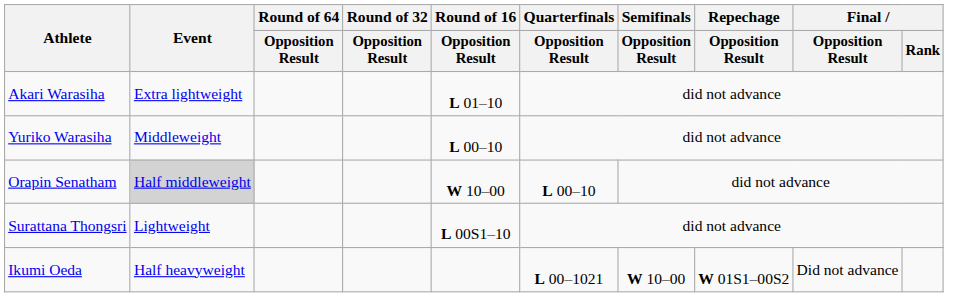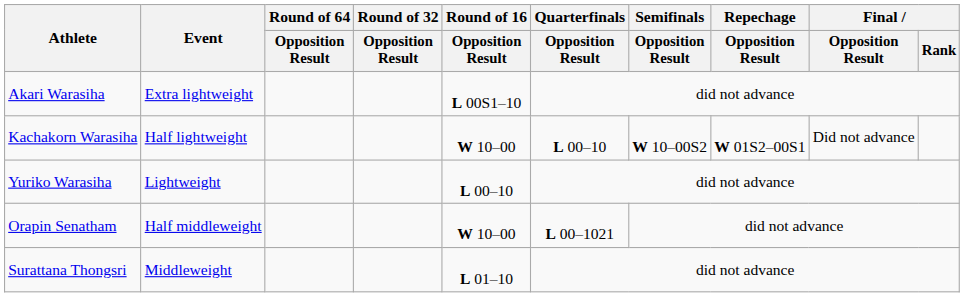Akari Warasiha | Round of 16 / Opposition Result: L 01–10 -> L 00S1–10
+ row: Kachakorn Warasiha | Half lightweight | W 10–00 | L 00–10 | W 10–00S2 | W 01S2–00S1 | Did not advance
Yuriko Warasiha | Event: Middleweight -> Lightweight
Orapin Senatham | Event: lightgrey background -> no background
Orapin Senatham | Quarterfinals / Opposition Result: L 00–10 -> L 00–1021
Surattana Thongsri | Event: Lightweight -> Middleweight
Surattana Thongsri | Round of 16 / Opposition Result: L 00S1–10 -> L 01–10
- row: Ikumi Oeda | Half heavyweight | L 00–1021 | W 10–00 | W 01S1–00S2 | Did not advance
